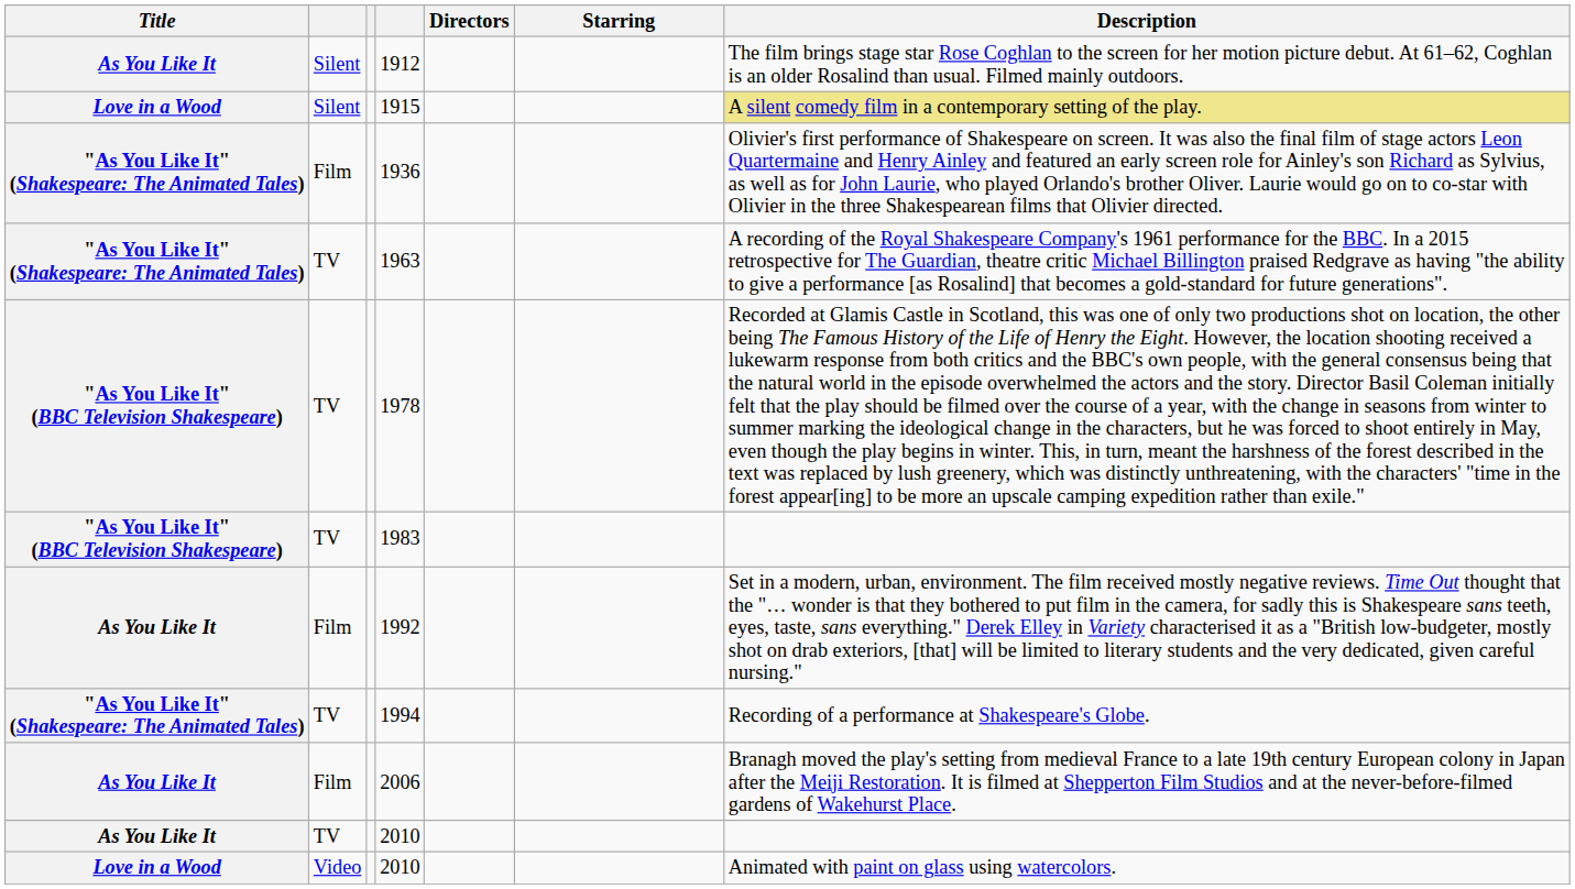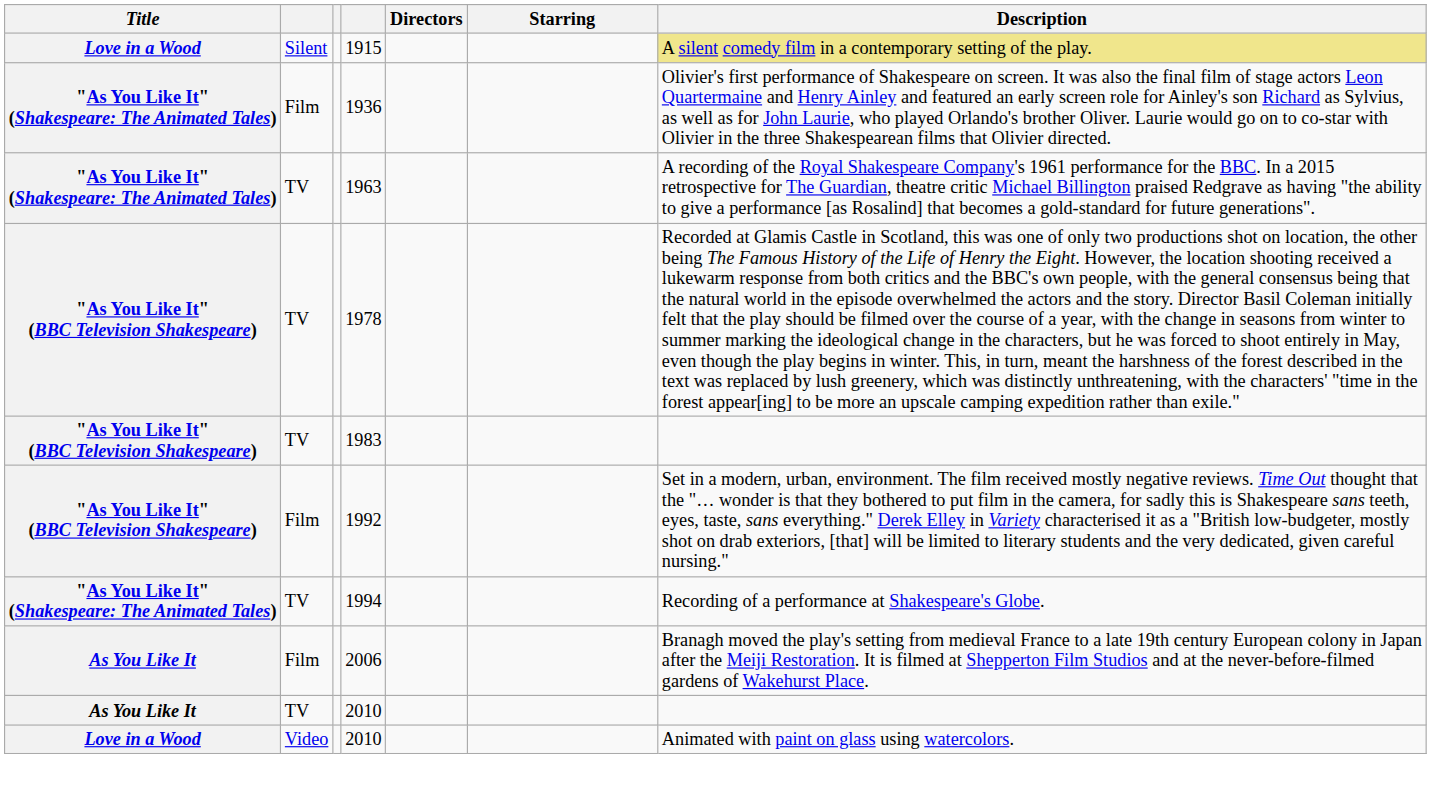- row: As You Like It | Silent | 1912 | The film brings stage star Rose Coghlan to the screen for her motion picture debut. At 61–62, Coghlan is an older Rosalind than usual. Filmed mainly outdoors.
1992 | Title: As You Like It -> "As You Like It" (BBC Television Shakespeare)
